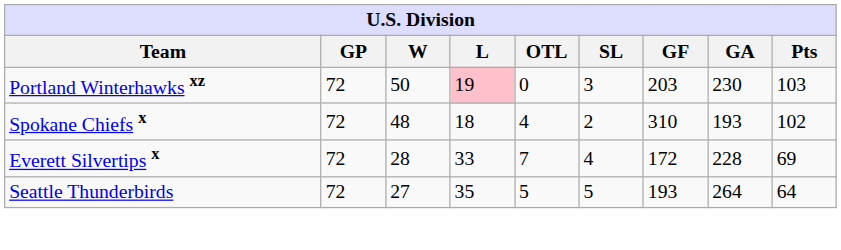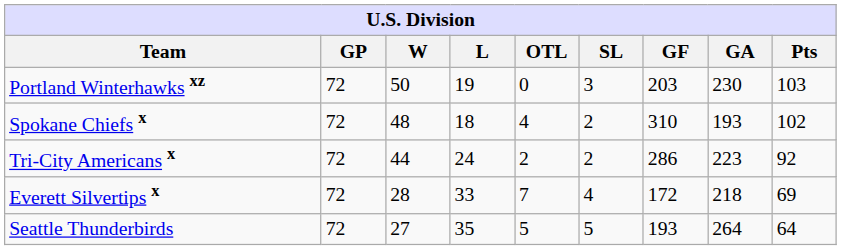Portland Winterhawks xz | L: pink background -> no background
+ row: Tri-City Americans x | 72 | 44 | 24 | 2 | 2 | 286 | 223 | 92
Everett Silvertips x | GA: 228 -> 218
